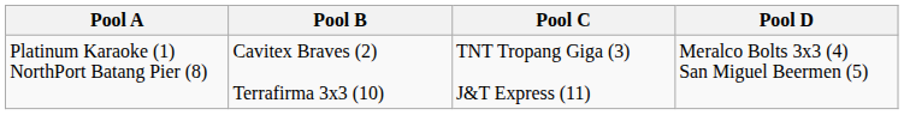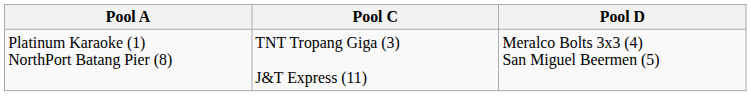- column: Pool B | Cavitex Braves (2) Terrafirma 3x3 (10)
